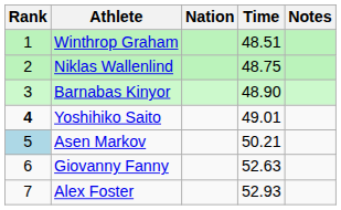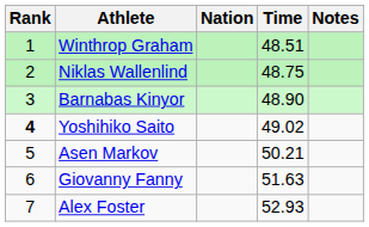Yoshihiko Saito | Time: 49.01 -> 49.02
Asen Markov | Rank: lightblue background -> no background
Giovanny Fanny | Time: 52.63 -> 51.63
